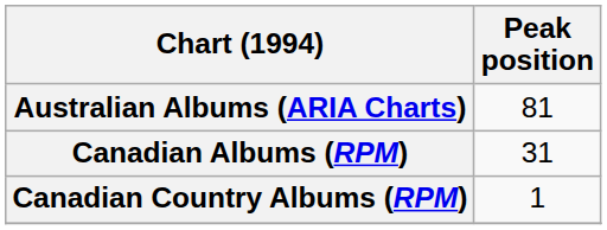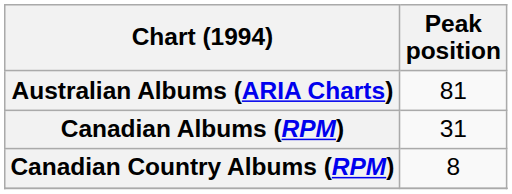Canadian Country Albums (RPM) | Peak position: 1 -> 8
